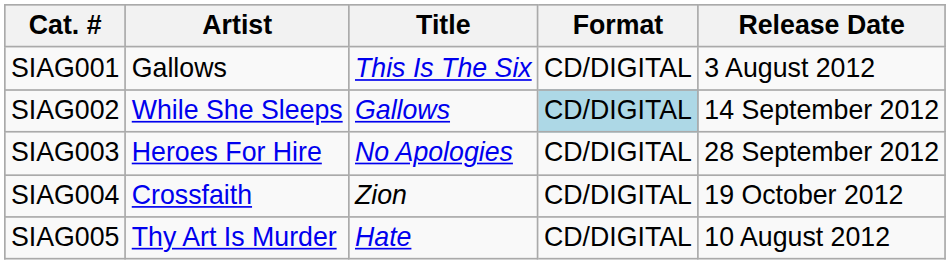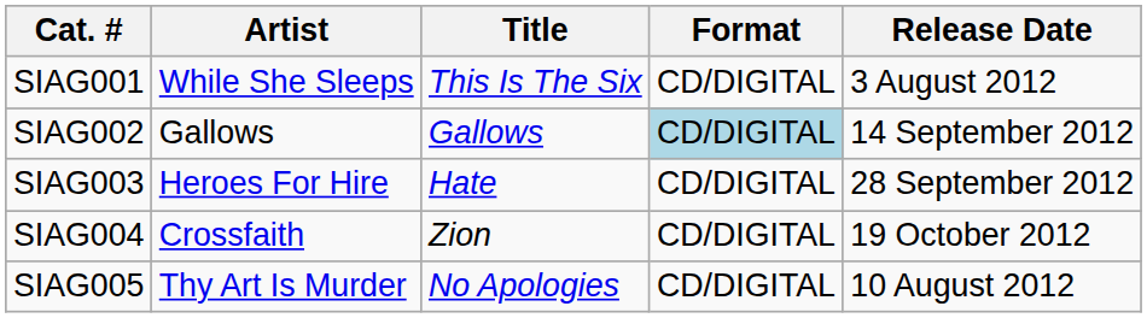SIAG001 | Artist: Gallows -> While She Sleeps
SIAG002 | Artist: While She Sleeps -> Gallows
SIAG003 | Title: No Apologies -> Hate
SIAG005 | Title: Hate -> No Apologies
